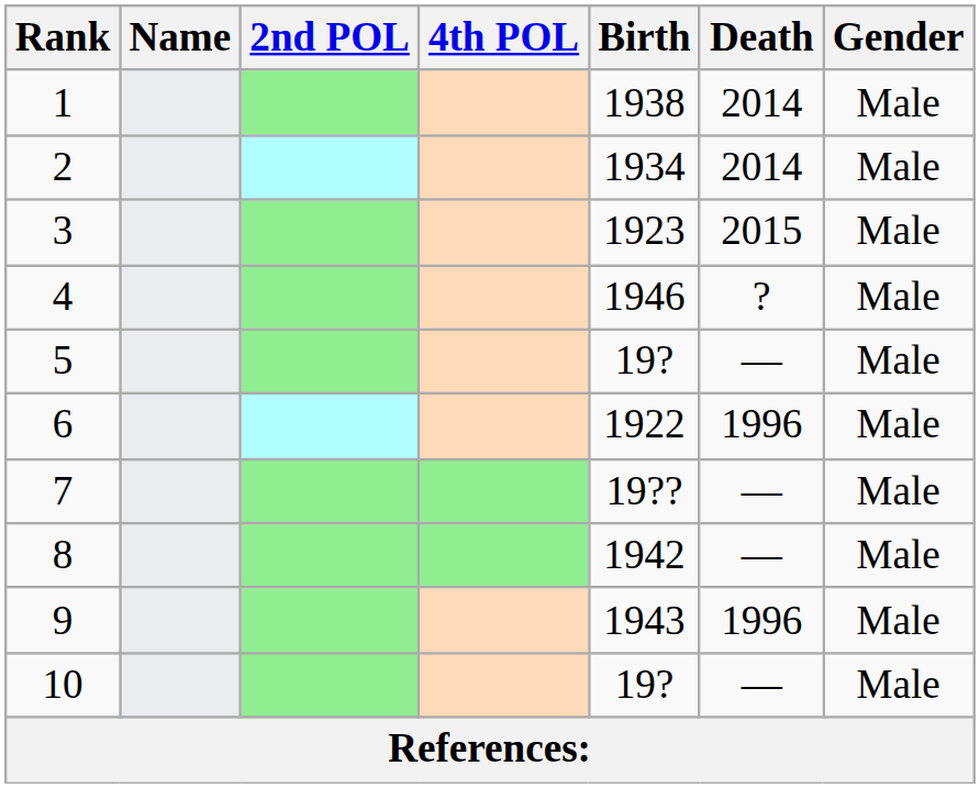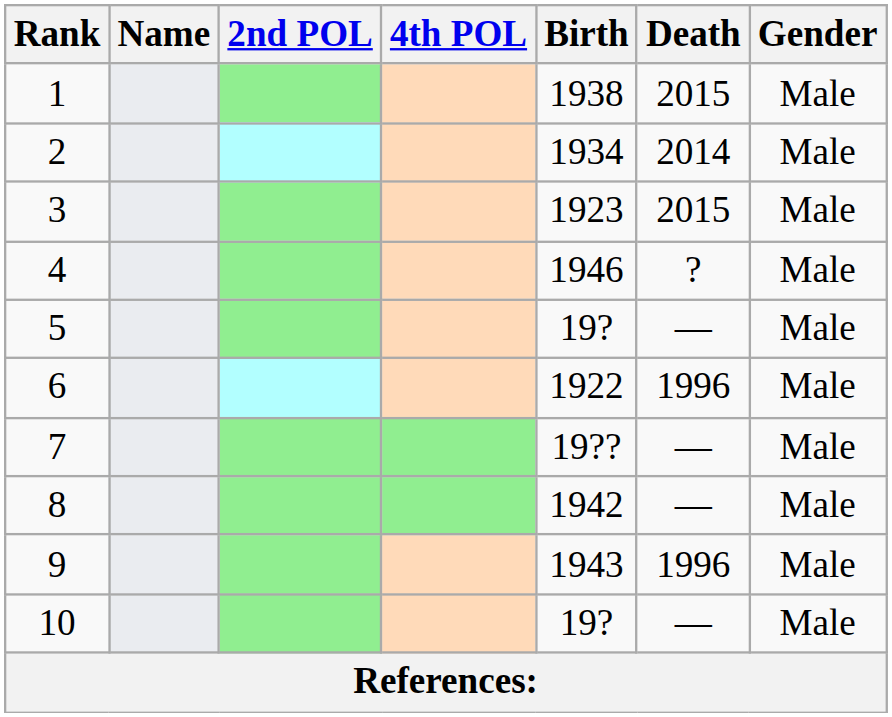1 | Death: 2014 -> 2015
